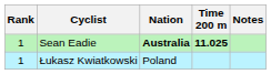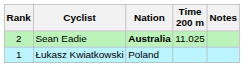Sean Eadie | Rank: 1 -> 2
Sean Eadie | Time 200 m: bold -> normal
